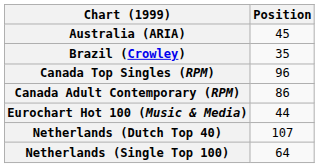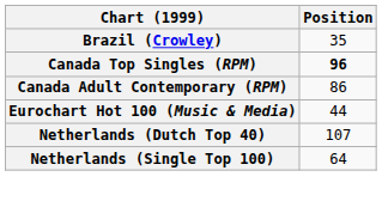- row: Australia (ARIA) | 45
Canada Top Singles (RPM) | Position: normal -> bold
